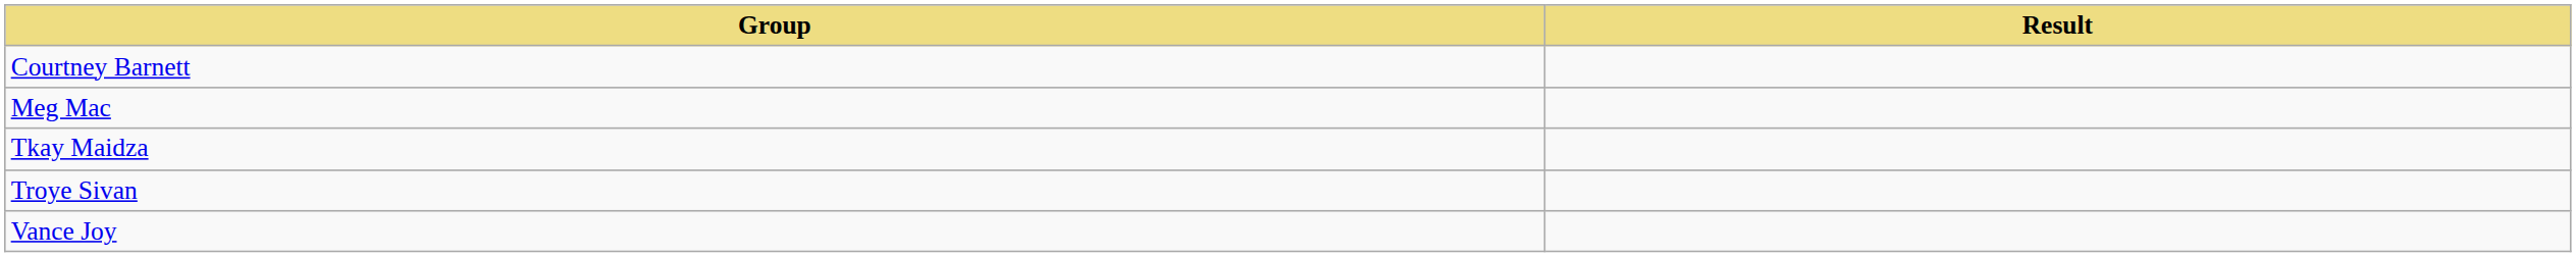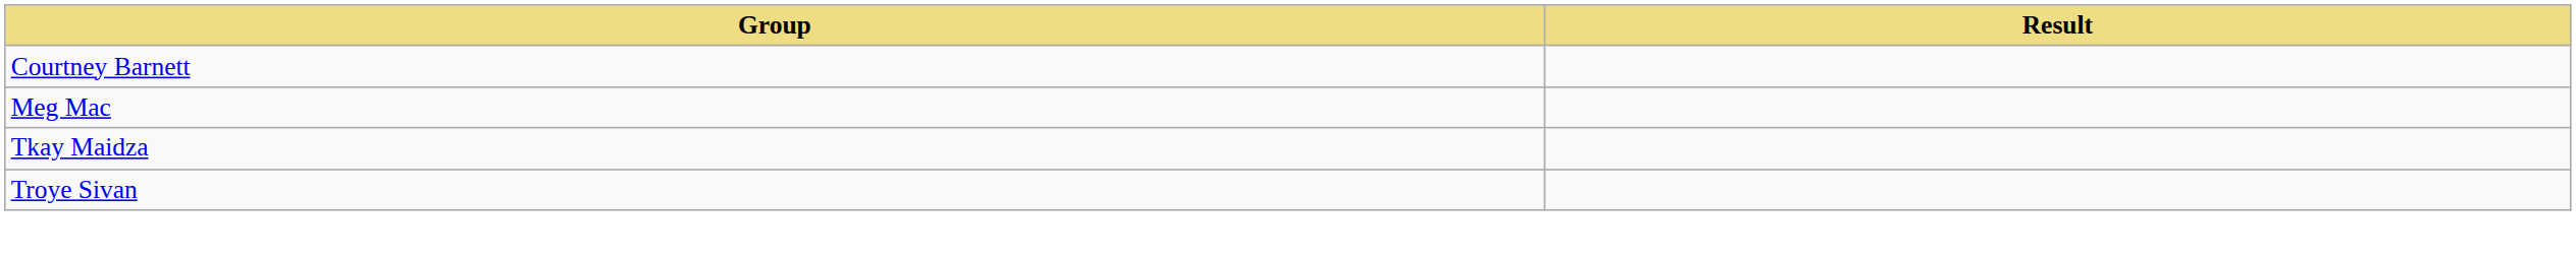- row: Vance Joy
